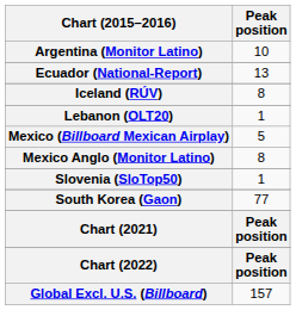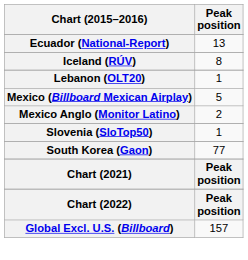- row: Argentina (Monitor Latino) | 10
Mexico Anglo (Monitor Latino) | Peak position: 8 -> 2
